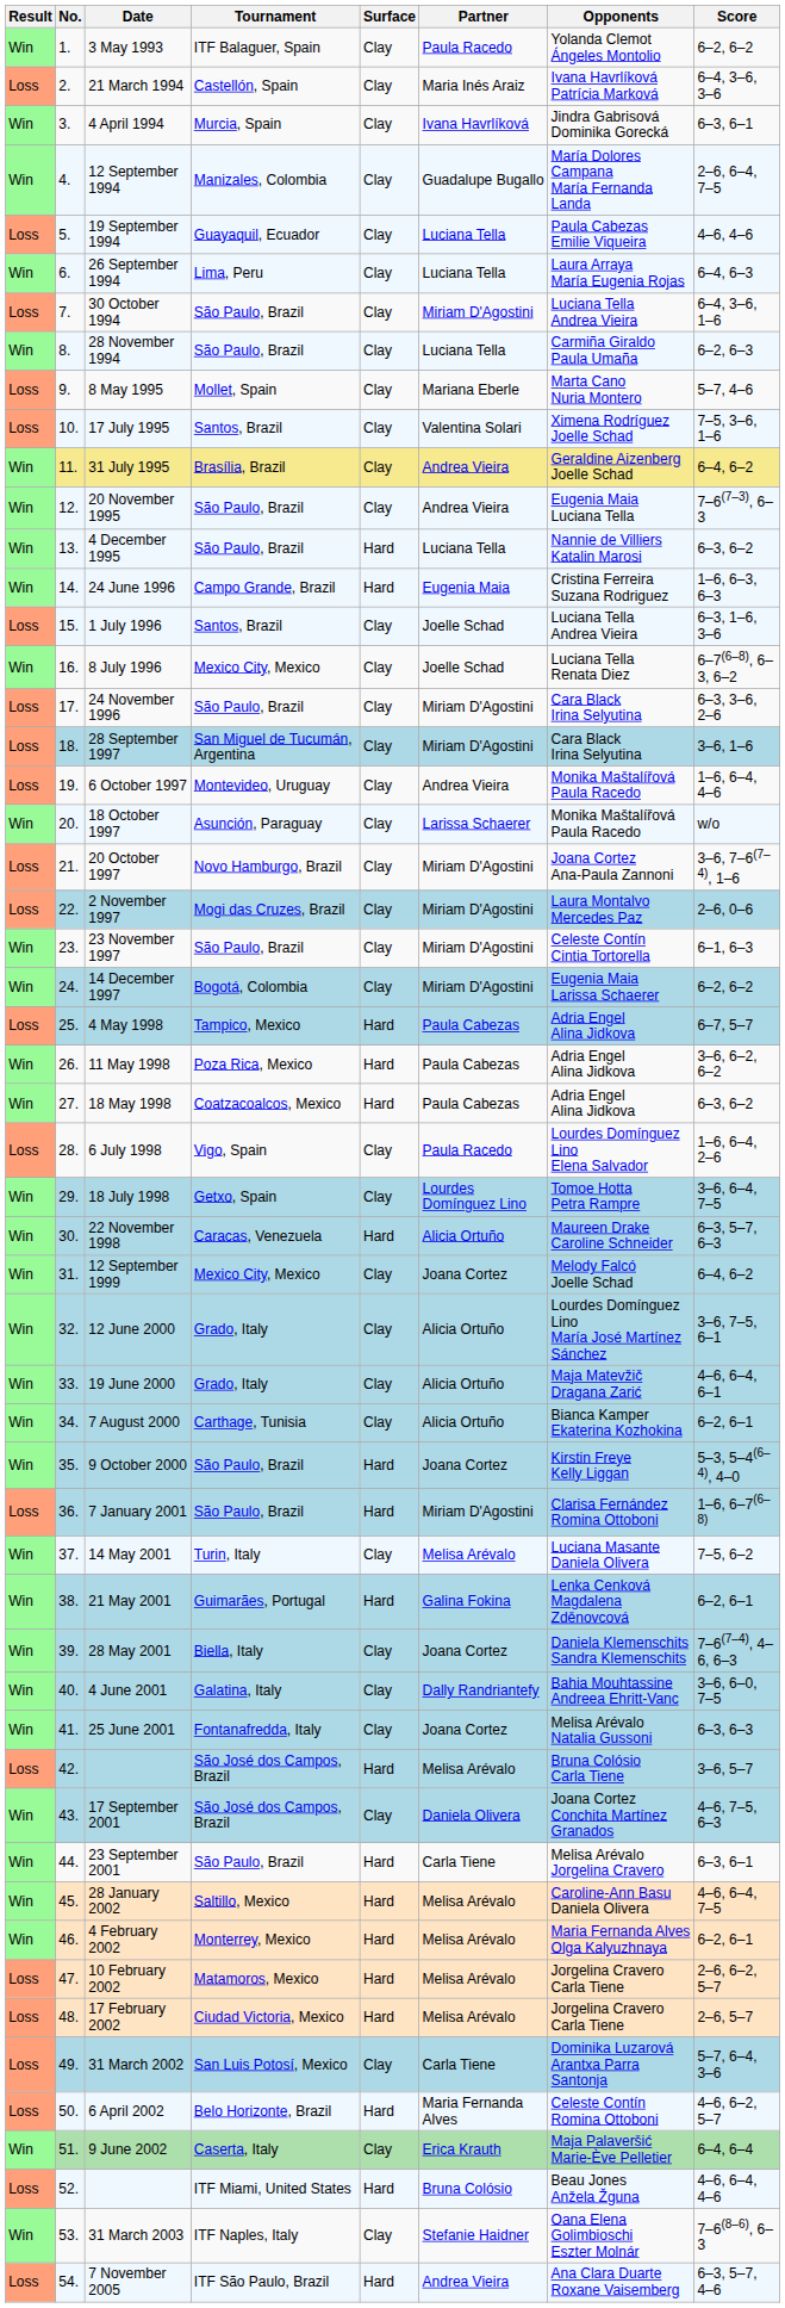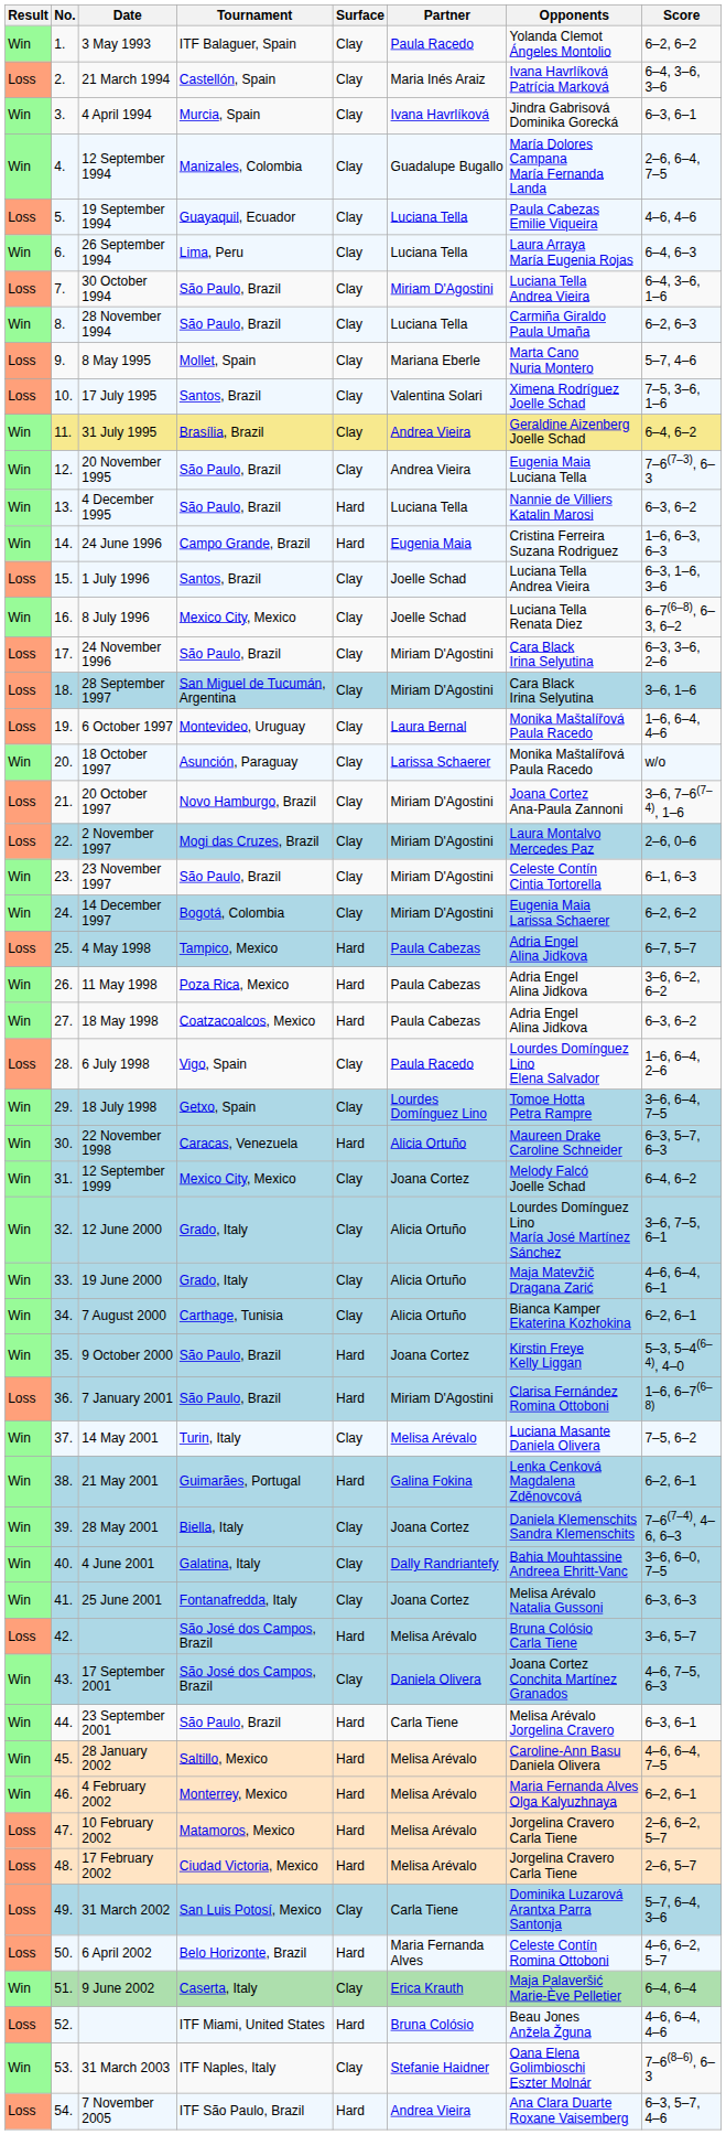6 October 1997 | Partner: Andrea Vieira -> Laura Bernal
